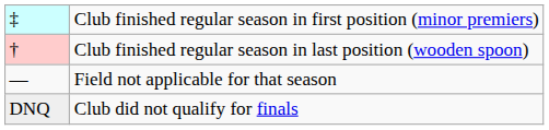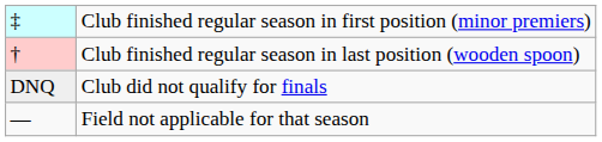rows swapped: Club did not qualify for finals <-> Field not applicable for that season
